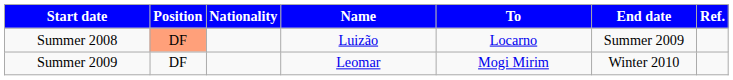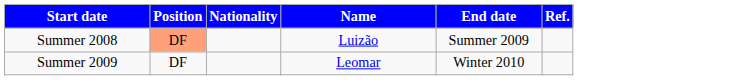- column: To | Locarno | Mogi Mirim
